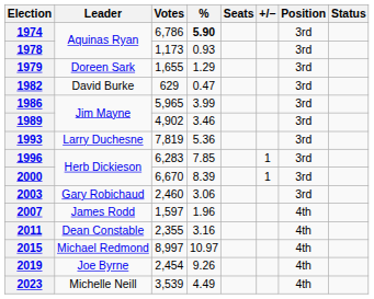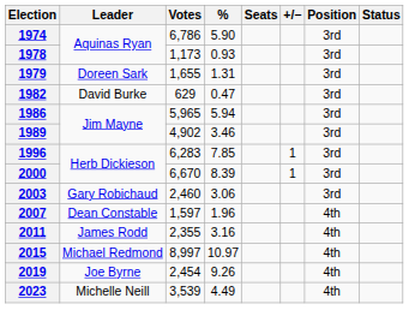1974 | %: bold -> normal
1979 | %: 1.29 -> 1.31
1986 | %: 3.99 -> 5.94
- row: 1993 | Larry Duchesne | 7,819 | 5.36 | 3rd
2007 | Leader: James Rodd -> Dean Constable
2011 | Leader: Dean Constable -> James Rodd
